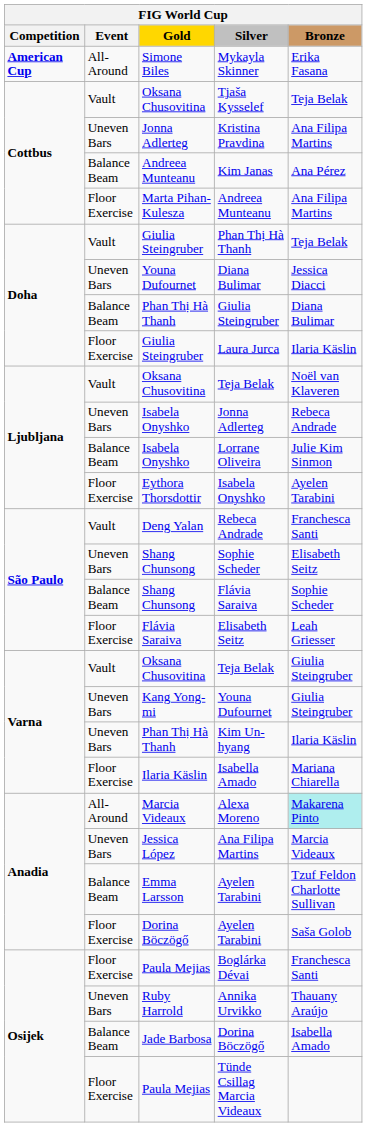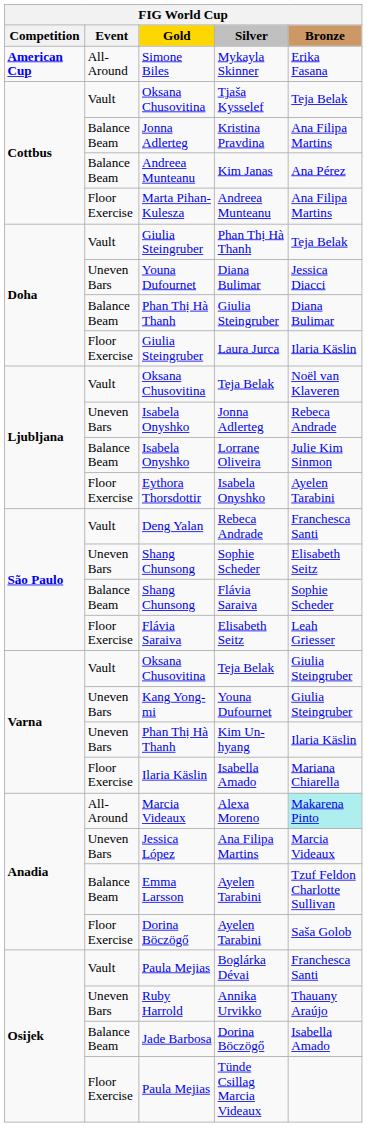Kristina Pravdina | Event: Uneven Bars -> Balance Beam
Boglárka Dévai | Event: Floor Exercise -> Vault
